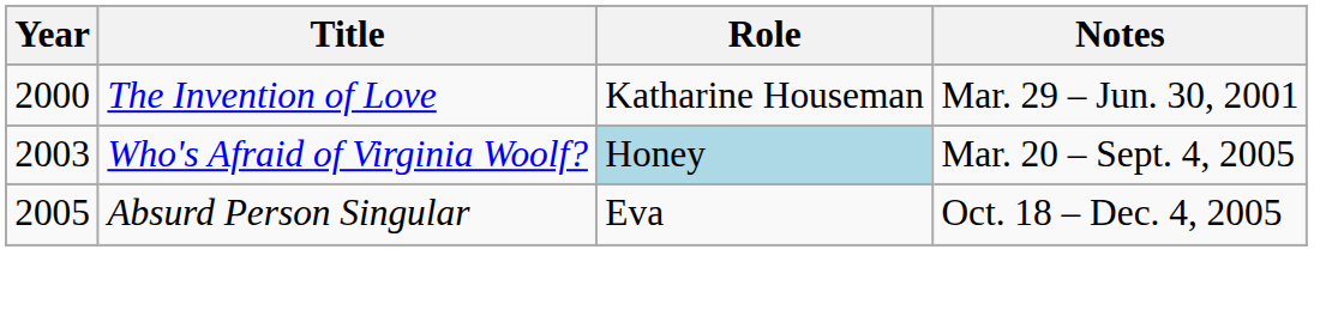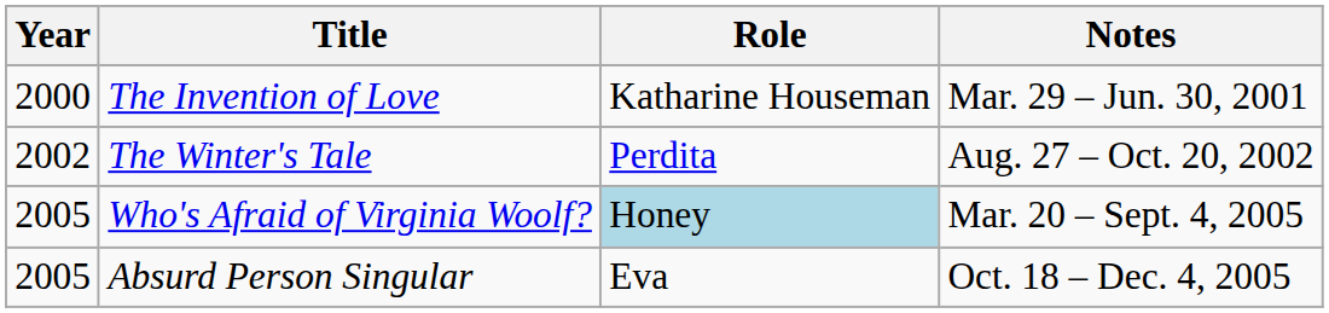+ row: 2002 | The Winter's Tale | Perdita | Aug. 27 – Oct. 20, 2002
Who's Afraid of Virginia Woolf? | Year: 2003 -> 2005
